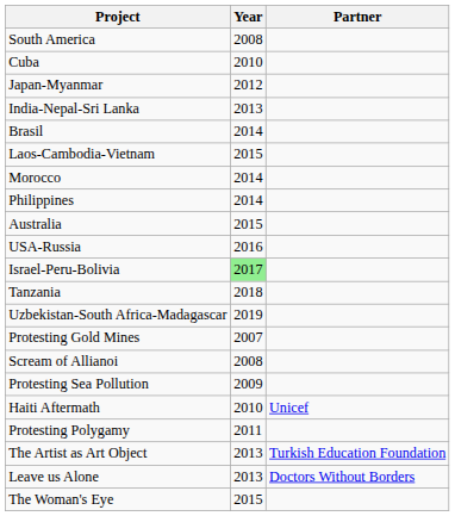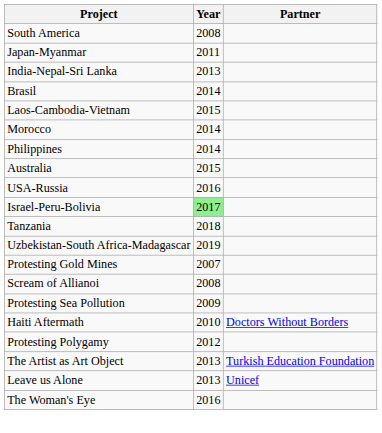- row: Cuba | 2010
Japan-Myanmar | Year: 2012 -> 2011
Haiti Aftermath | Partner: Unicef -> Doctors Without Borders
Protesting Polygamy | Year: 2011 -> 2012
Leave us Alone | Partner: Doctors Without Borders -> Unicef
The Woman's Eye | Year: 2015 -> 2016
